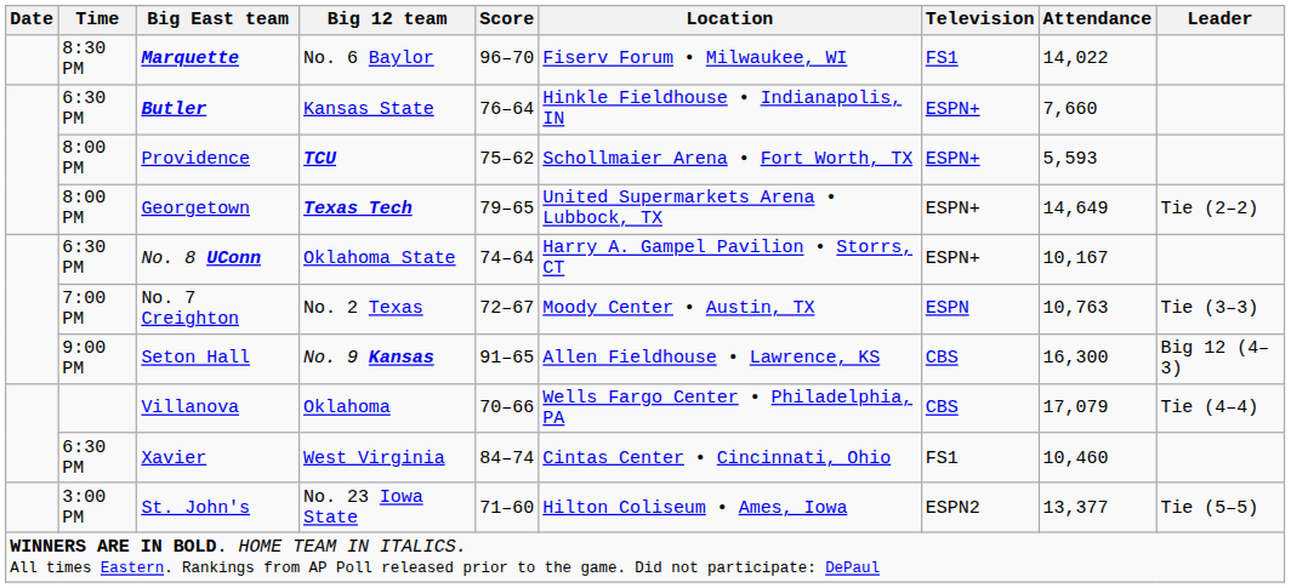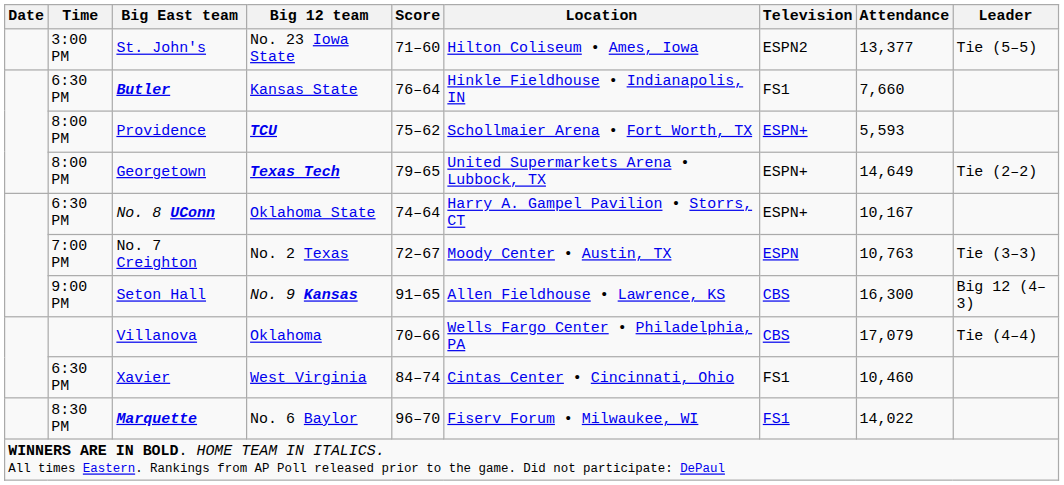rows swapped: Marquette <-> St. John's
Butler | Television: ESPN+ -> FS1
